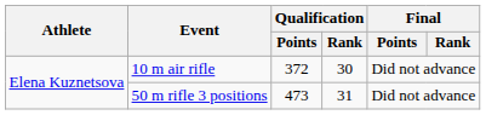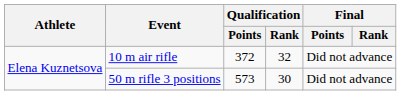10 m air rifle | Qualification / Rank: 30 -> 32
50 m rifle 3 positions | Qualification / Points: 473 -> 573
50 m rifle 3 positions | Qualification / Rank: 31 -> 30
